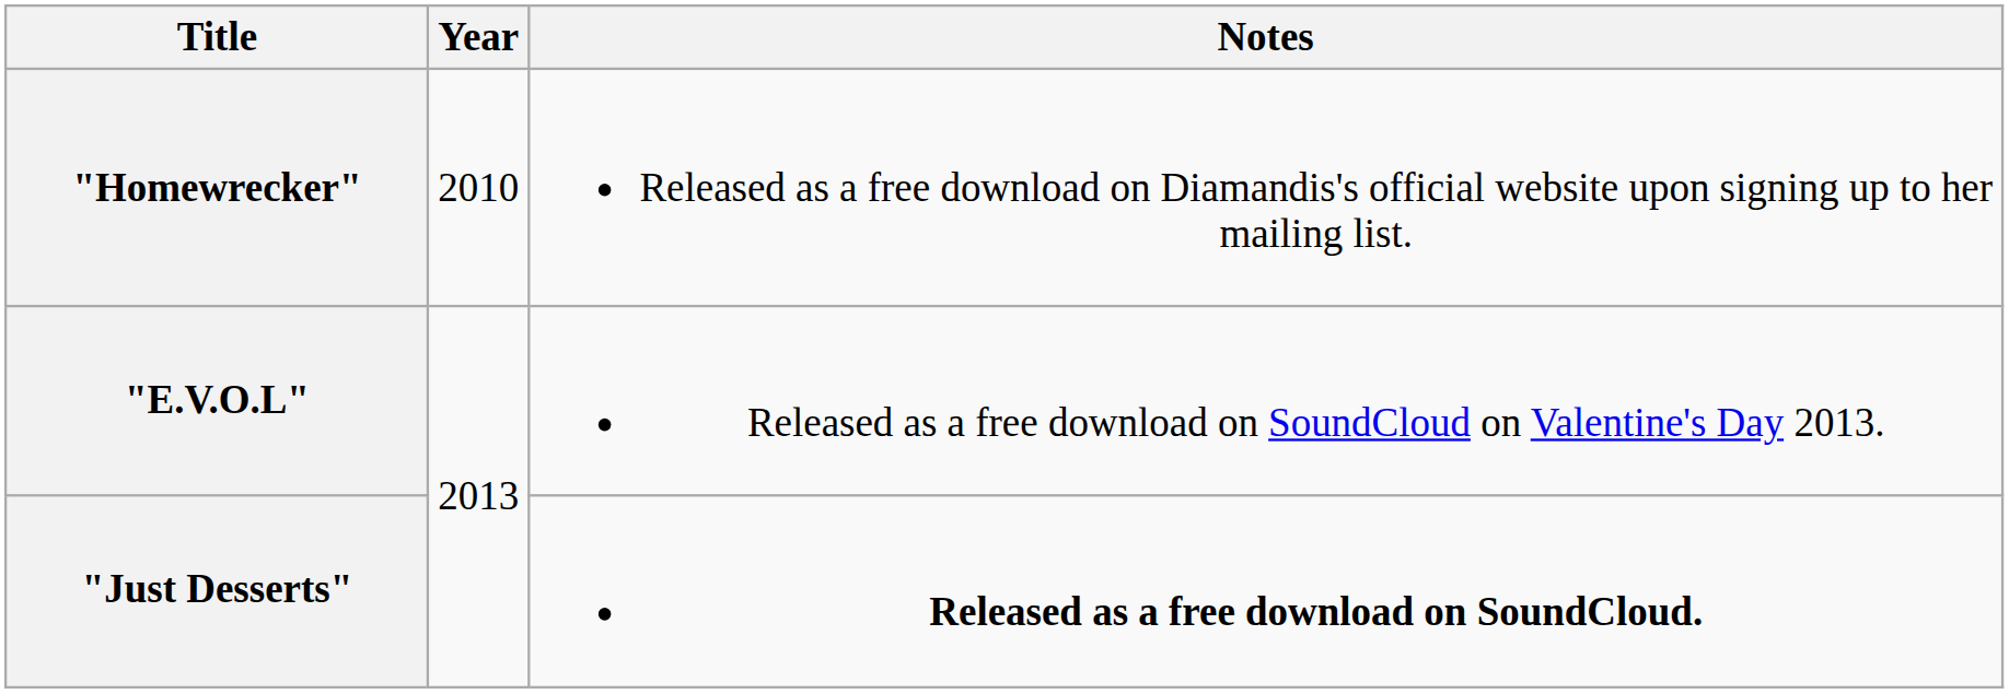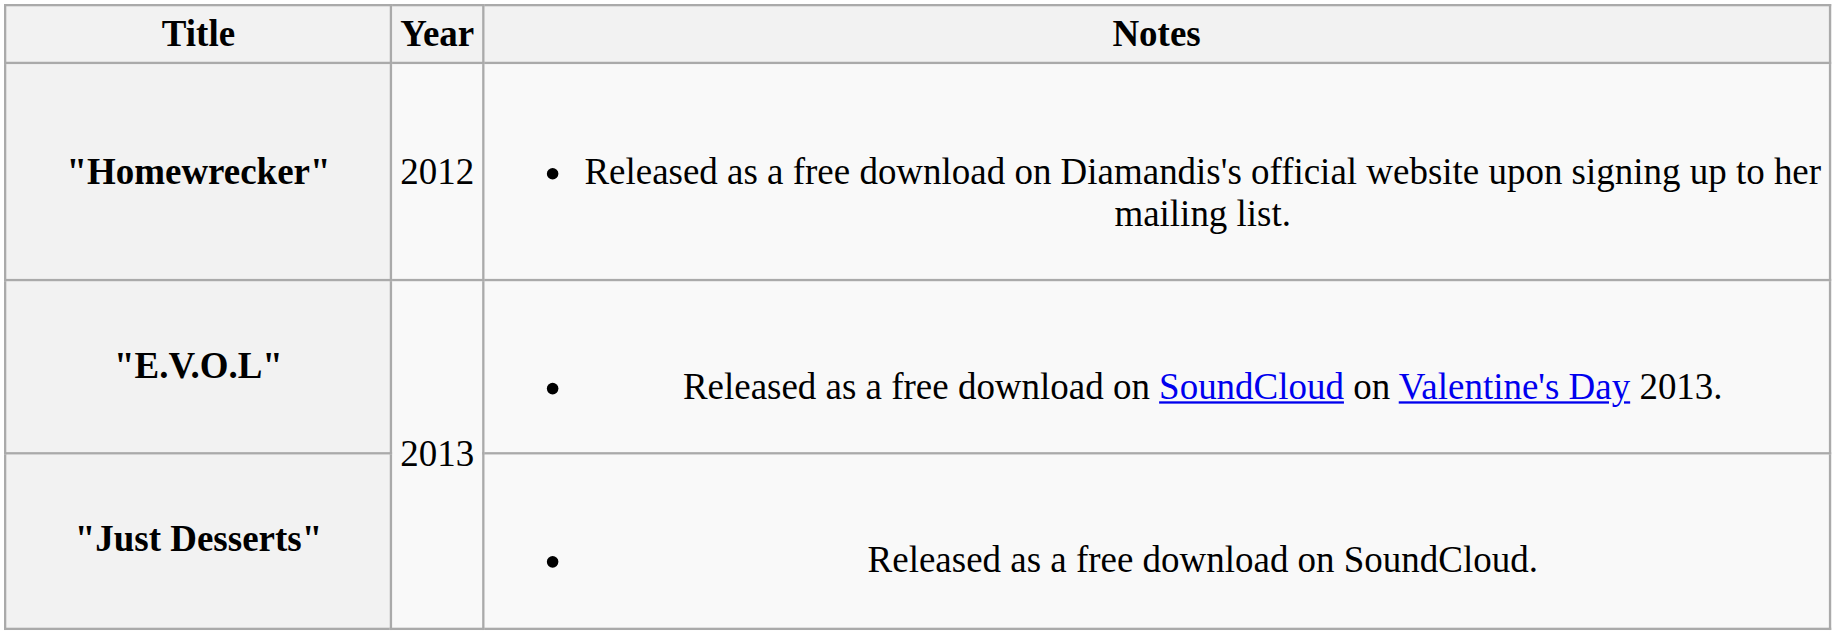"Homewrecker" | Year: 2010 -> 2012
"Just Desserts" | Notes: bold -> normal
